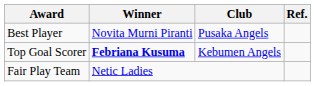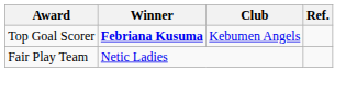- row: Best Player | Novita Murni Piranti | Pusaka Angels
